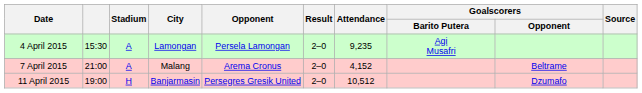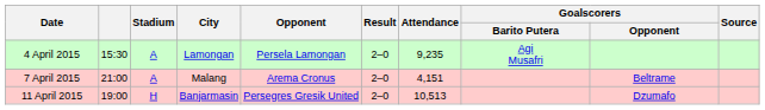7 April 2015 | Attendance: 4,152 -> 4,151
11 April 2015 | Attendance: 10,512 -> 10,513
